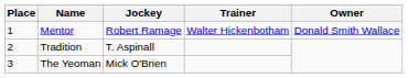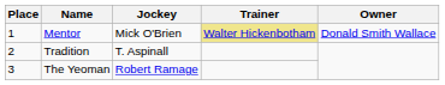Mentor | Jockey: Robert Ramage -> Mick O'Brien
Mentor | Trainer: no background -> khaki background
The Yeoman | Jockey: Mick O'Brien -> Robert Ramage
